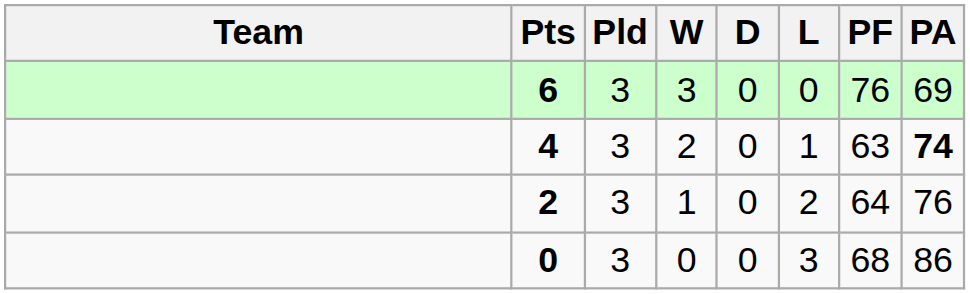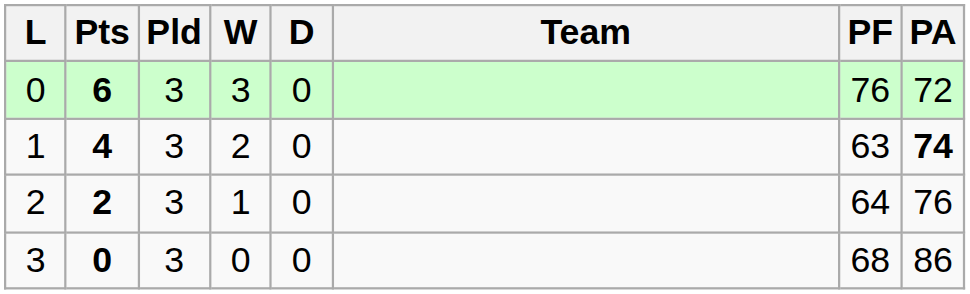columns swapped: Team <-> L
6 | PA: 69 -> 72
